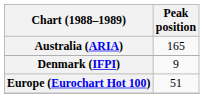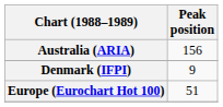Australia (ARIA) | Peak position: 165 -> 156
